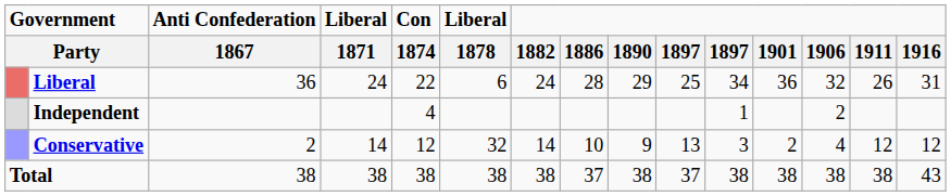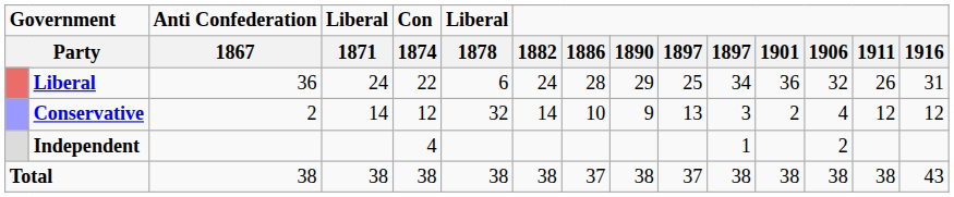rows swapped: Conservative <-> Independent
